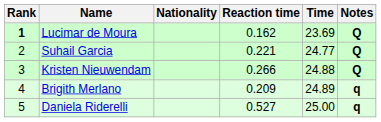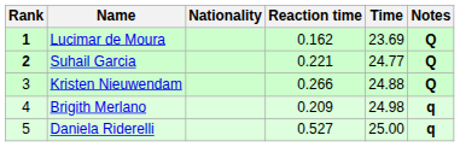Suhail Garcia | Rank: normal -> bold
Brigith Merlano | Time: 24.89 -> 24.98
